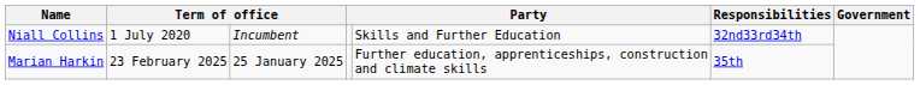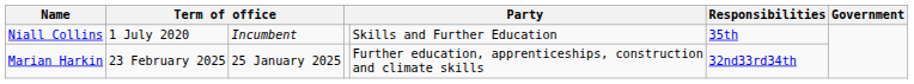Niall Collins | Responsibilities: 32nd33rd34th -> 35th
Marian Harkin | Responsibilities: 35th -> 32nd33rd34th
